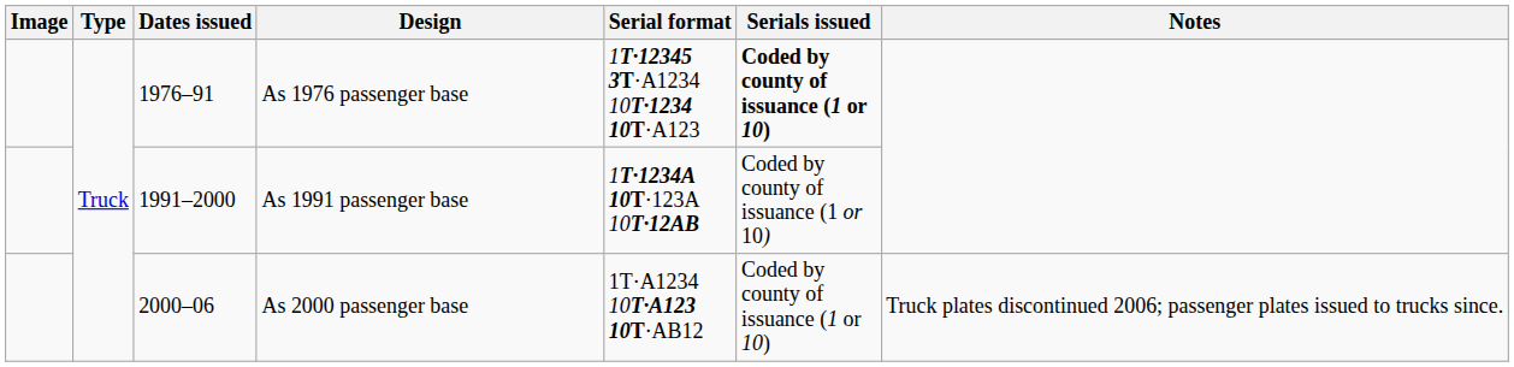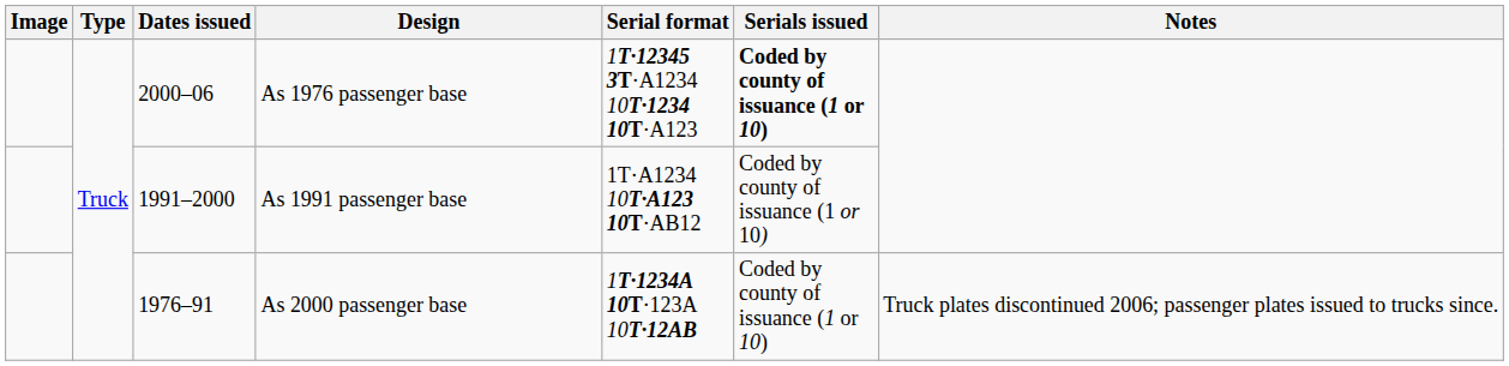As 1976 passenger base | Dates issued: 1976–91 -> 2000–06
As 1991 passenger base | Serial format: 1T·1234A 10T·123A 10T·12AB -> 1T·A1234 10T·A123 10T·AB12
As 2000 passenger base | Dates issued: 2000–06 -> 1976–91
As 2000 passenger base | Serial format: 1T·A1234 10T·A123 10T·AB12 -> 1T·1234A 10T·123A 10T·12AB
